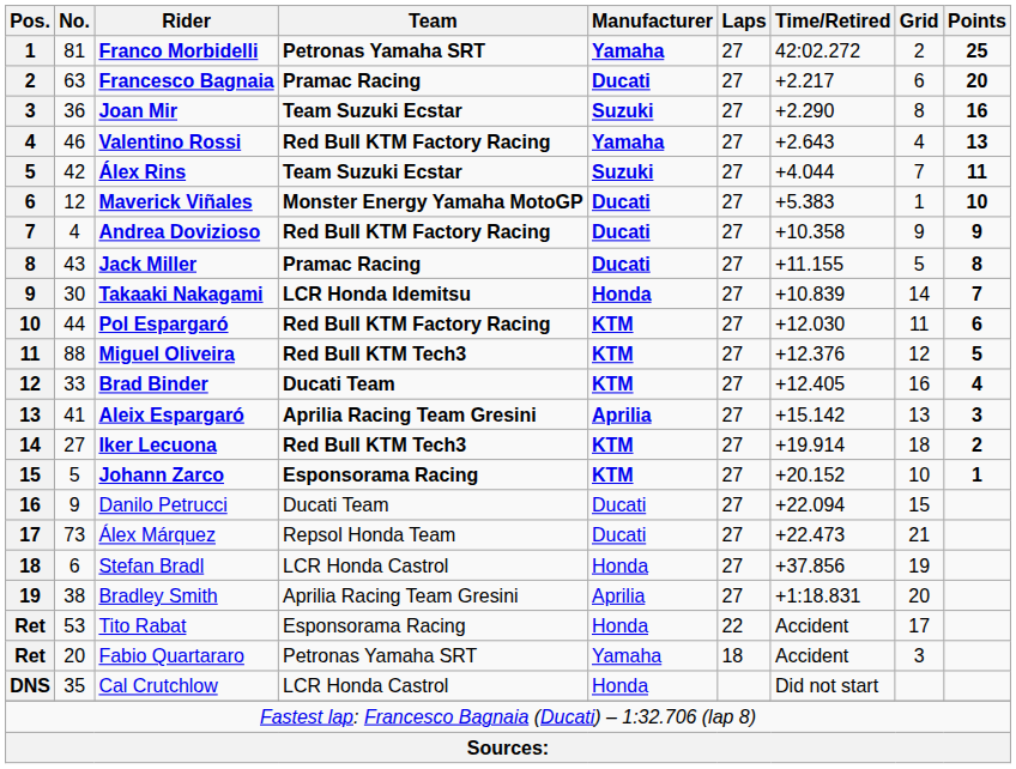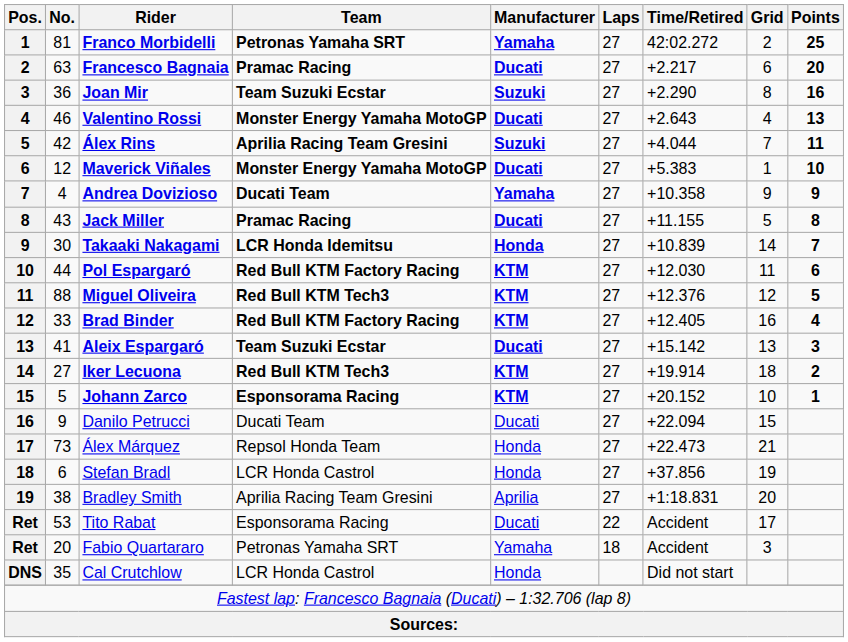Valentino Rossi | Team: Red Bull KTM Factory Racing -> Monster Energy Yamaha MotoGP
Valentino Rossi | Manufacturer: Yamaha -> Ducati
Álex Rins | Team: Team Suzuki Ecstar -> Aprilia Racing Team Gresini
Andrea Dovizioso | Team: Red Bull KTM Factory Racing -> Ducati Team
Andrea Dovizioso | Manufacturer: Ducati -> Yamaha
Brad Binder | Team: Ducati Team -> Red Bull KTM Factory Racing
Aleix Espargaró | Team: Aprilia Racing Team Gresini -> Team Suzuki Ecstar
Aleix Espargaró | Manufacturer: Aprilia -> Ducati
Álex Márquez | Manufacturer: Ducati -> Honda
Tito Rabat | Manufacturer: Honda -> Ducati
